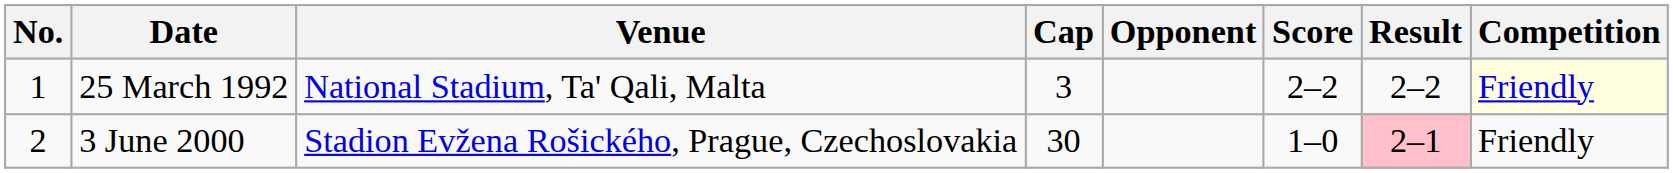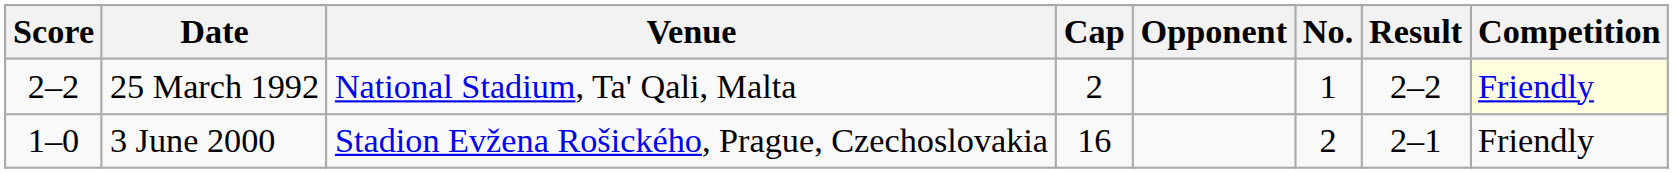columns swapped: No. <-> Score
25 March 1992 | Cap: 3 -> 2
3 June 2000 | Cap: 30 -> 16
3 June 2000 | Result: pink background -> no background
